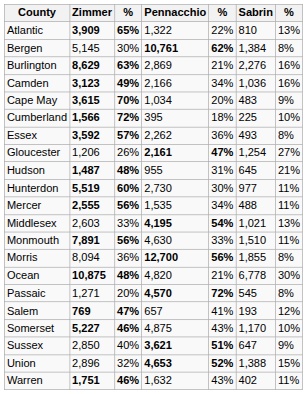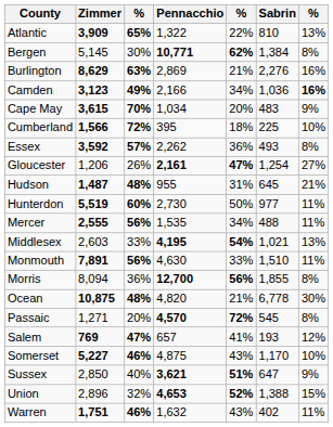Bergen | Pennacchio: 10,761 -> 10,771
Camden | column 7: normal -> bold
Hunterdon | column 5: 30% -> 50%
